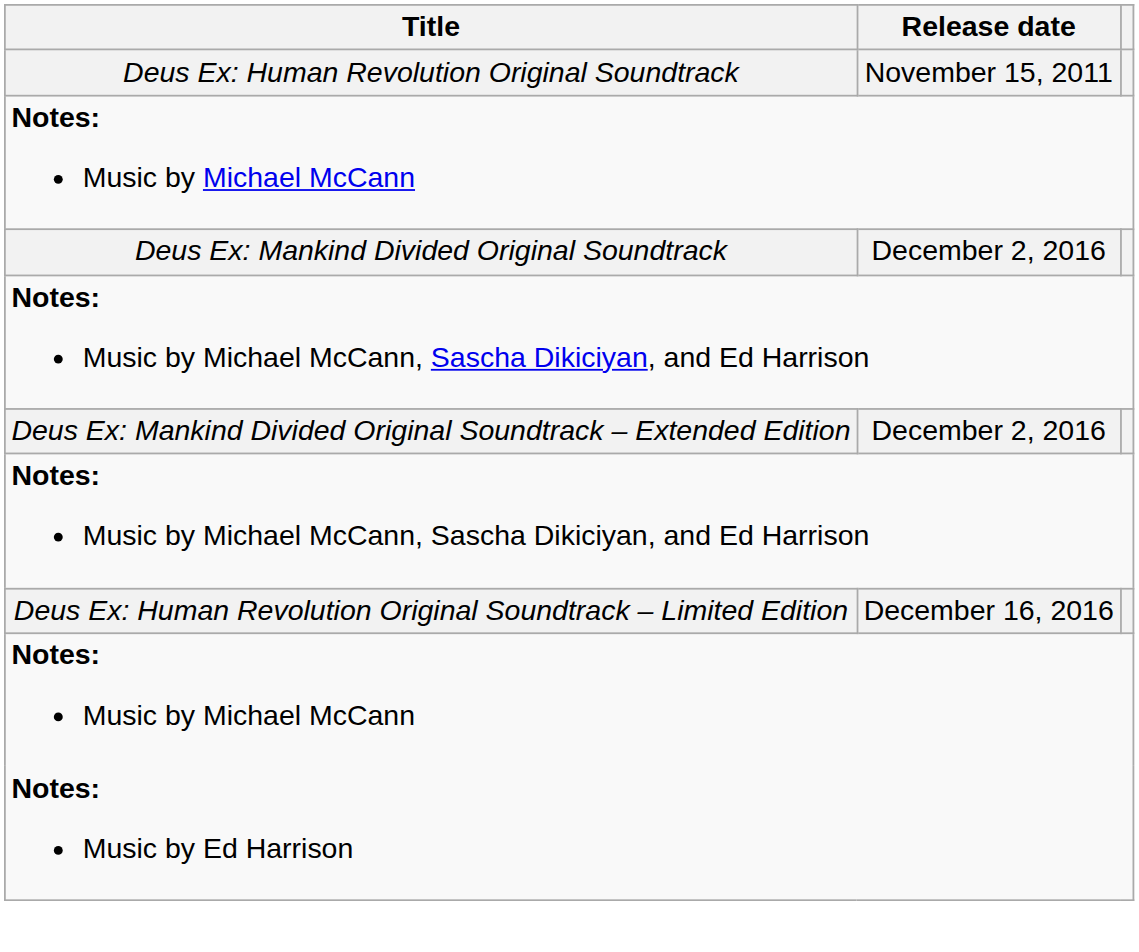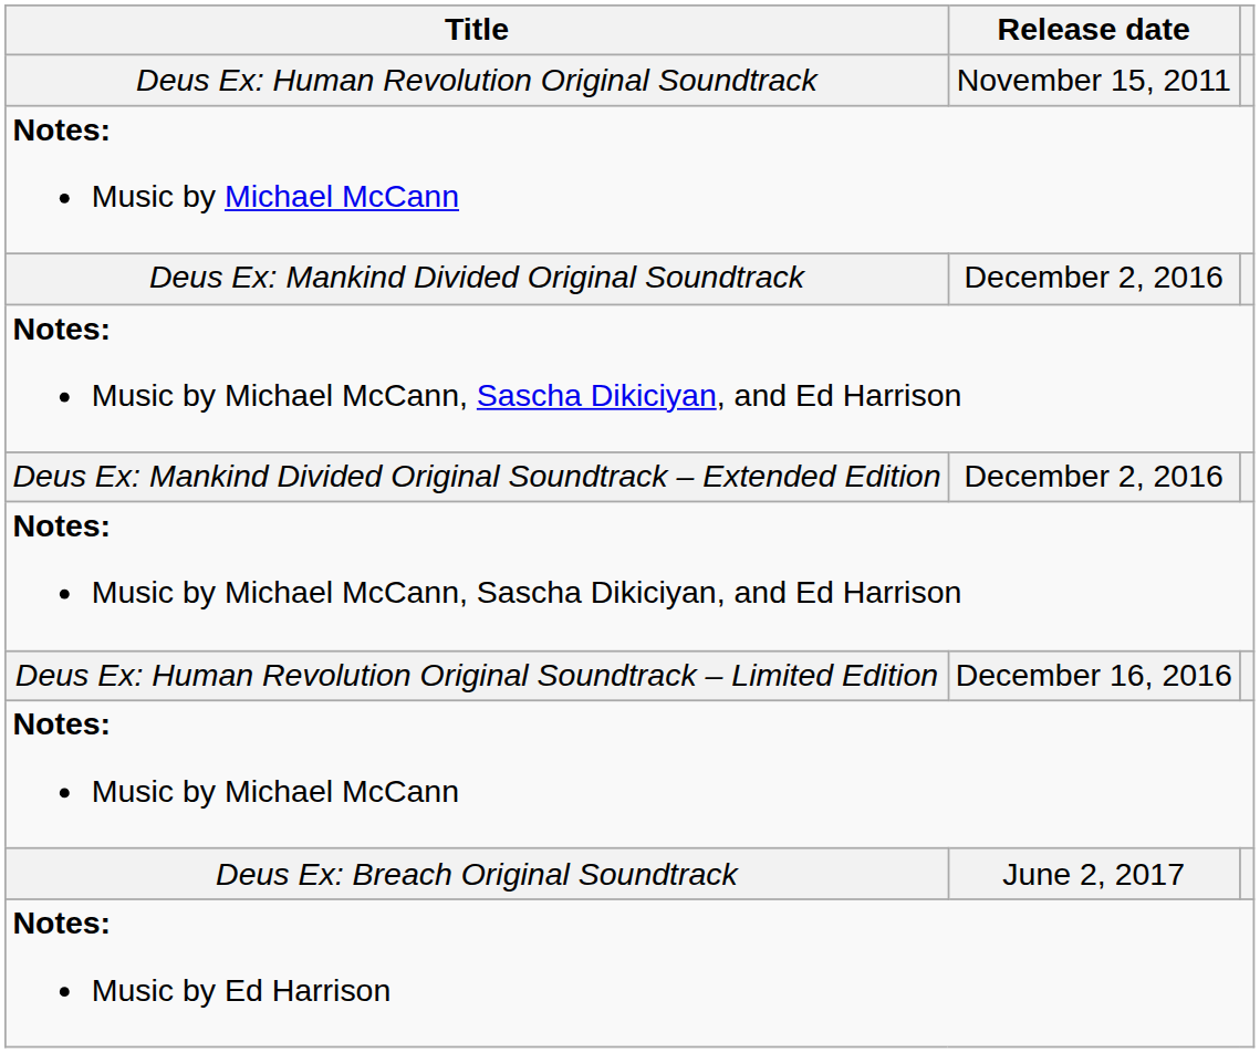+ row: Deus Ex: Breach Original Soundtrack | June 2, 2017
